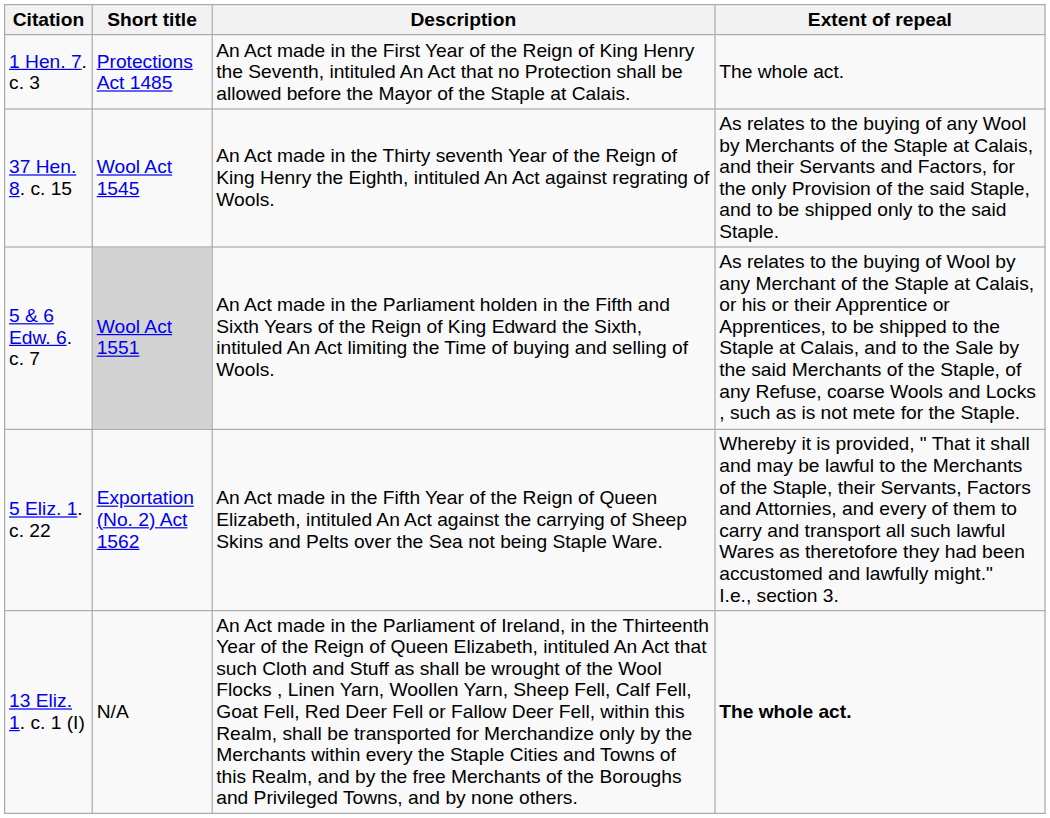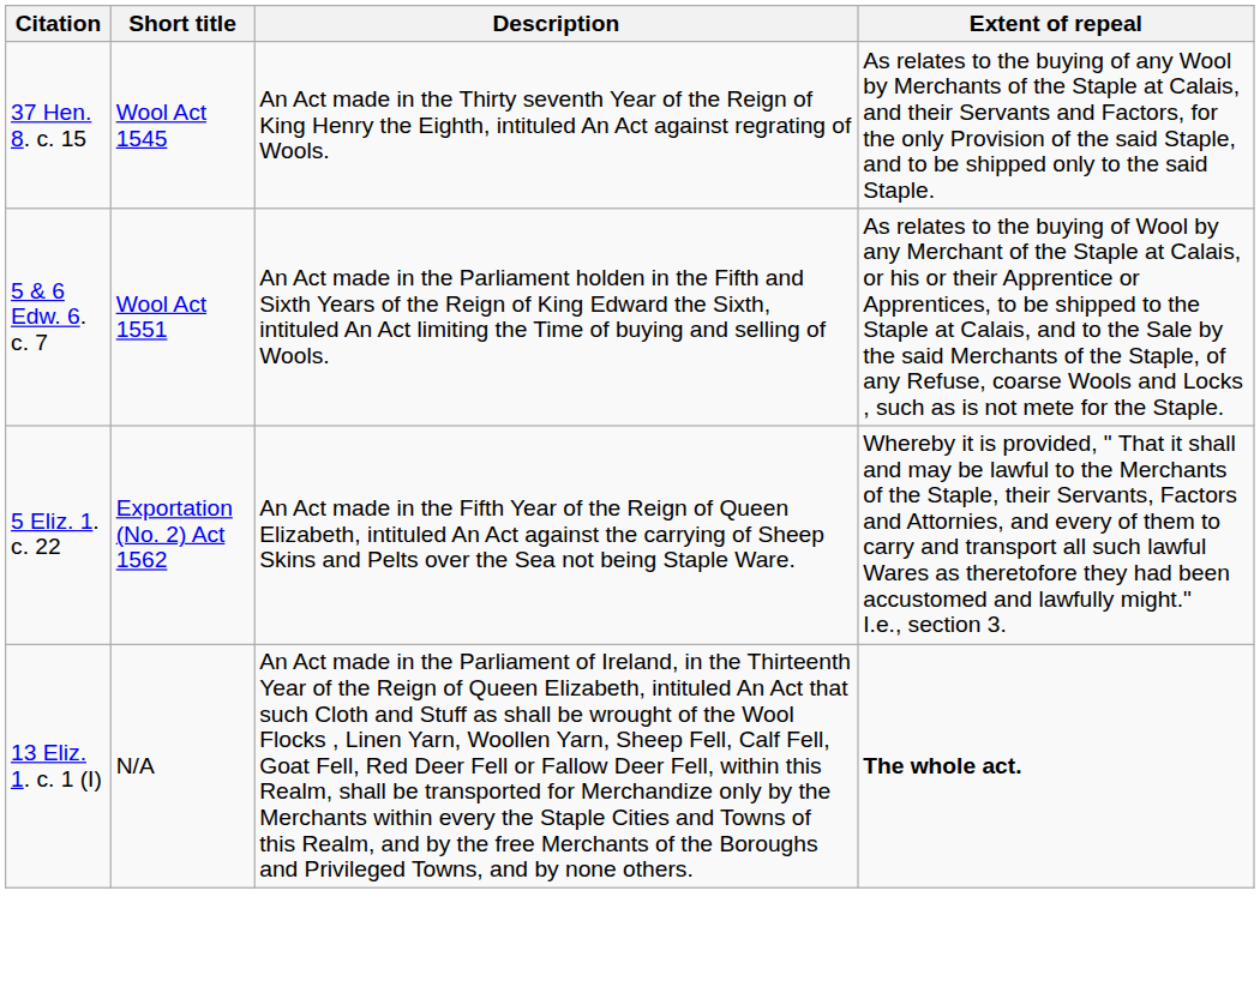- row: 1 Hen. 7. c. 3 | Protections Act 1485 | An Act made in the First Year of the Reign of King Henry the Seventh, intituled An Act that no Protection shall be allowed before the Mayor of the Staple at Calais. | The whole act.
5 & 6 Edw. 6. c. 7 | Short title: lightgrey background -> no background
